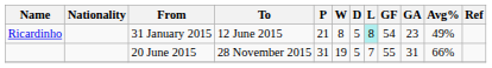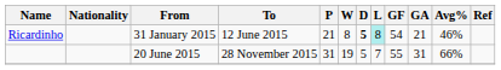Ricardinho | D: normal -> bold
Ricardinho | GA: 23 -> 21
Ricardinho | Avg%: 49% -> 46%
